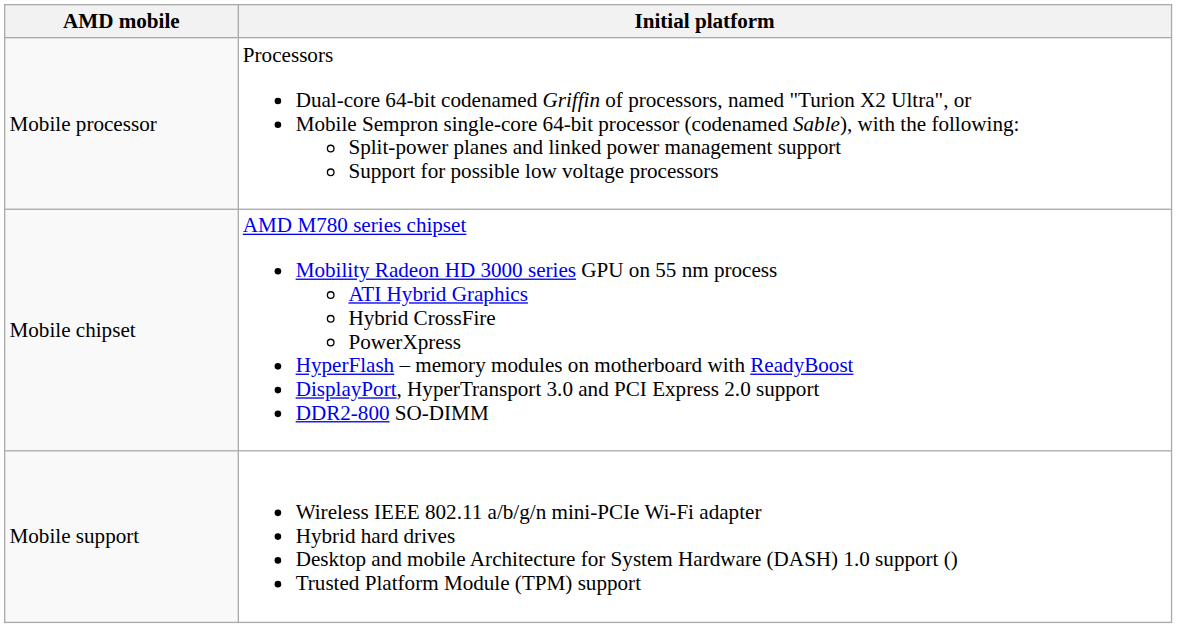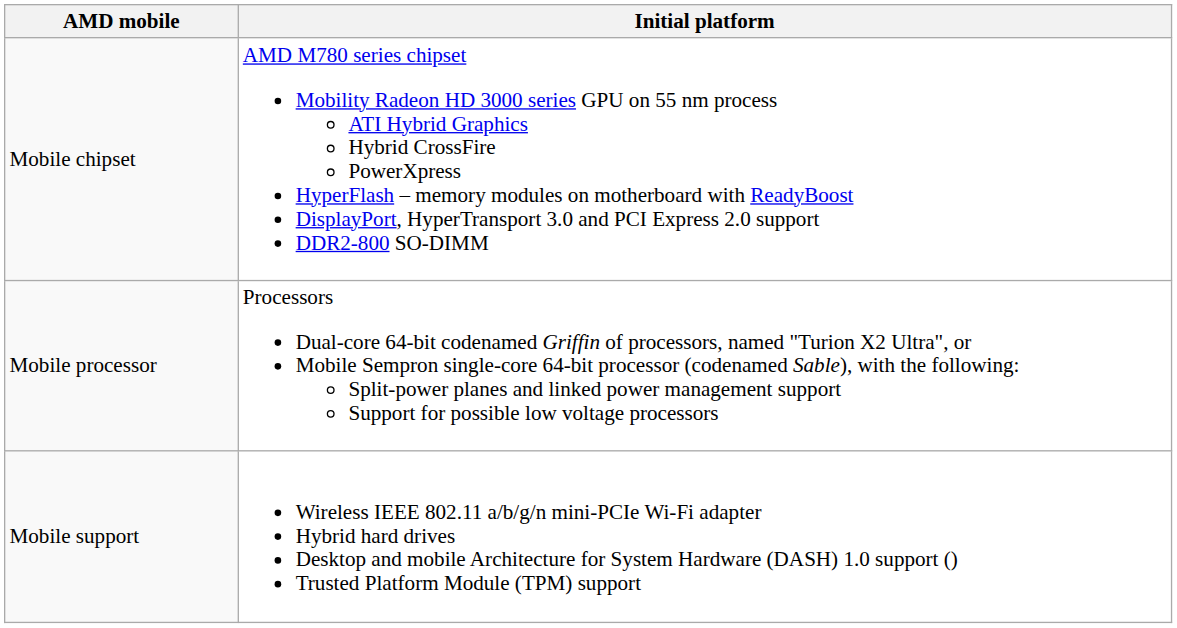rows swapped: Mobile processor <-> Mobile chipset
